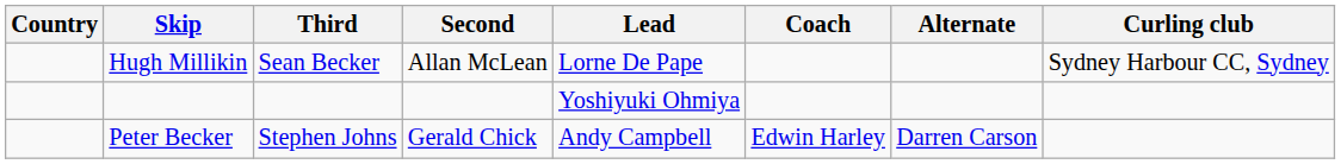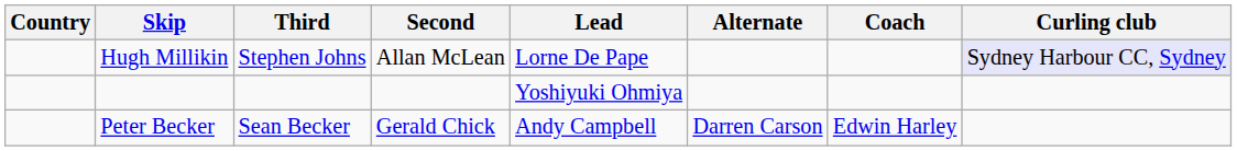columns swapped: Alternate <-> Coach
Hugh Millikin | Third: Sean Becker -> Stephen Johns
Hugh Millikin | Curling club: no background -> lavender background
Peter Becker | Third: Stephen Johns -> Sean Becker
